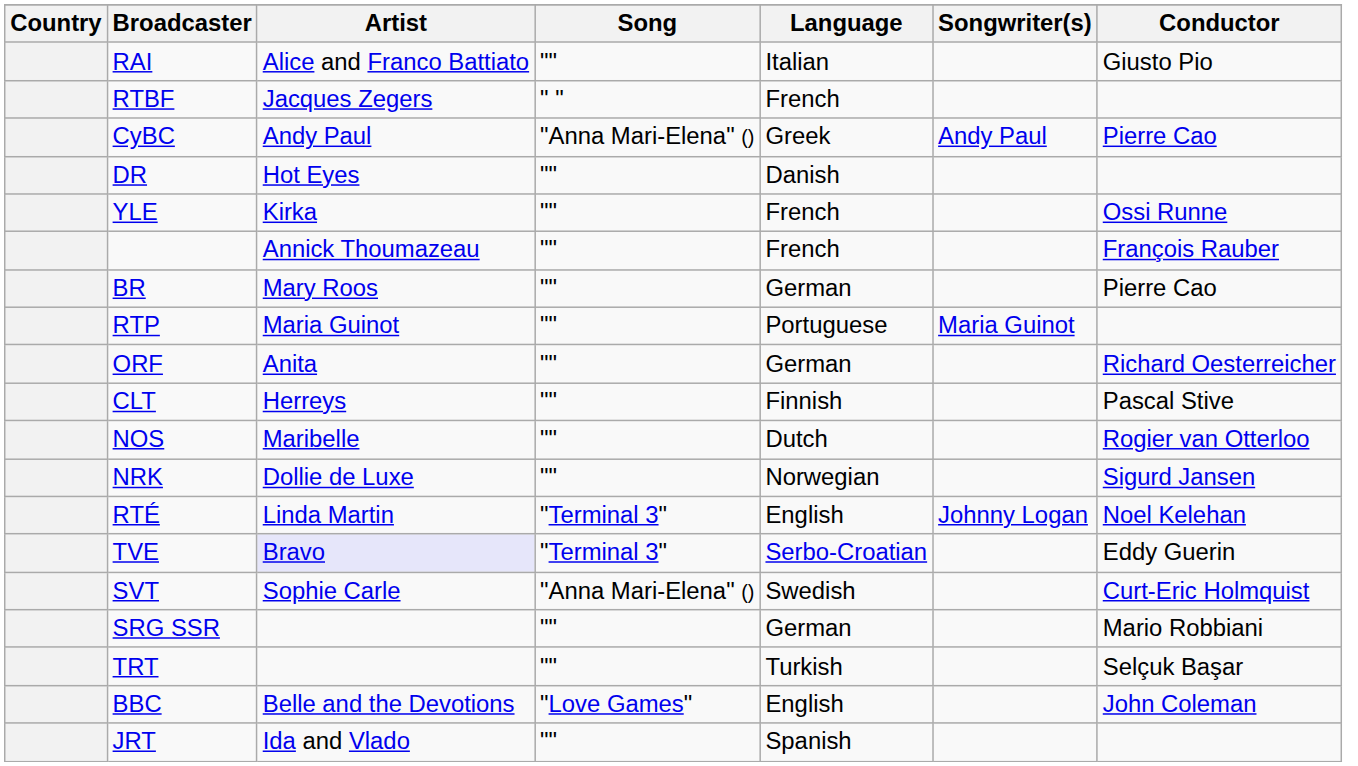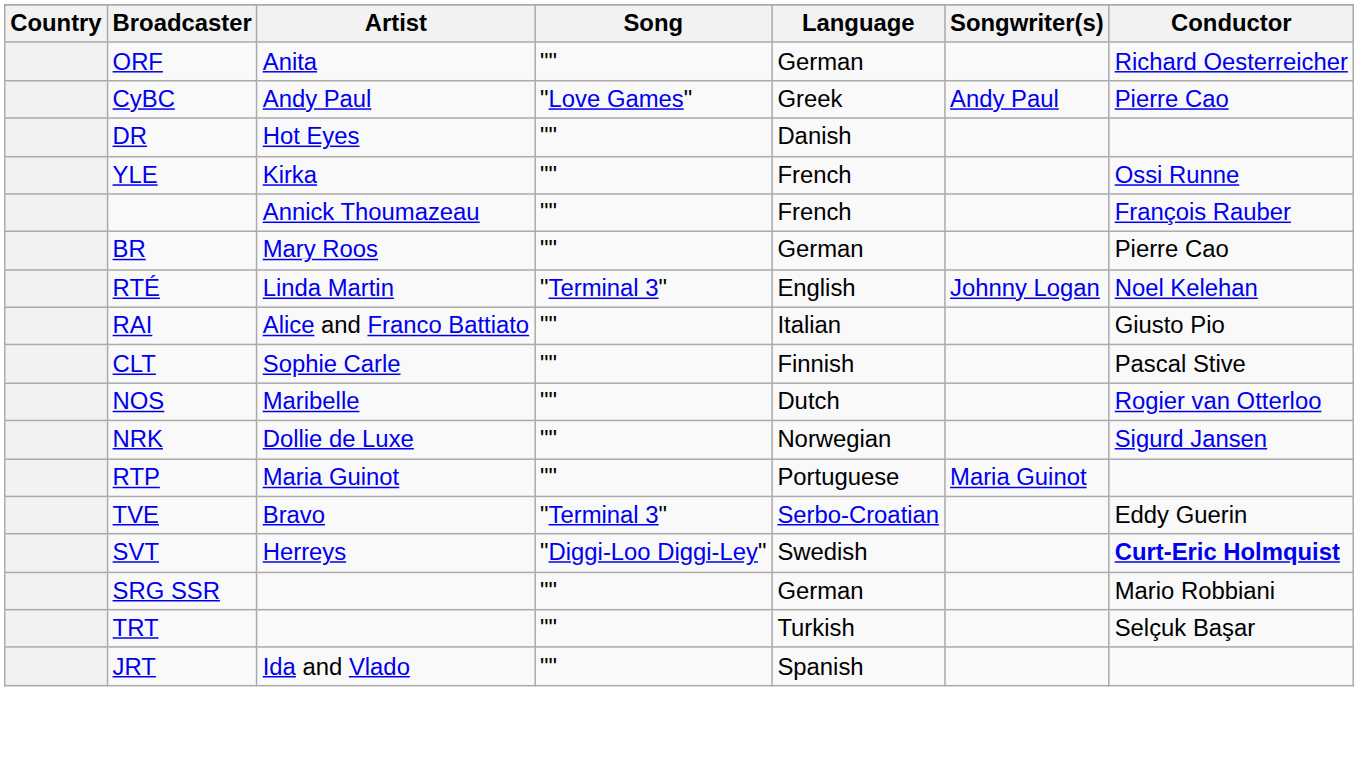rows swapped: ORF <-> RAI
- row: RTBF | Jacques Zegers | " " | French
CyBC | Song: "Anna Mari-Elena" () -> "Love Games"
rows swapped: RTÉ <-> RTP
CLT | Artist: Herreys -> Sophie Carle
TVE | Artist: lavender background -> no background
SVT | Artist: Sophie Carle -> Herreys
SVT | Song: "Anna Mari-Elena" () -> "Diggi-Loo Diggi-Ley"
SVT | Conductor: normal -> bold
- row: BBC | Belle and the Devotions | "Love Games" | English | John Coleman
